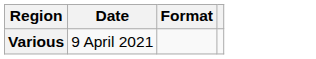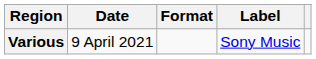+ column: Label | Sony Music
